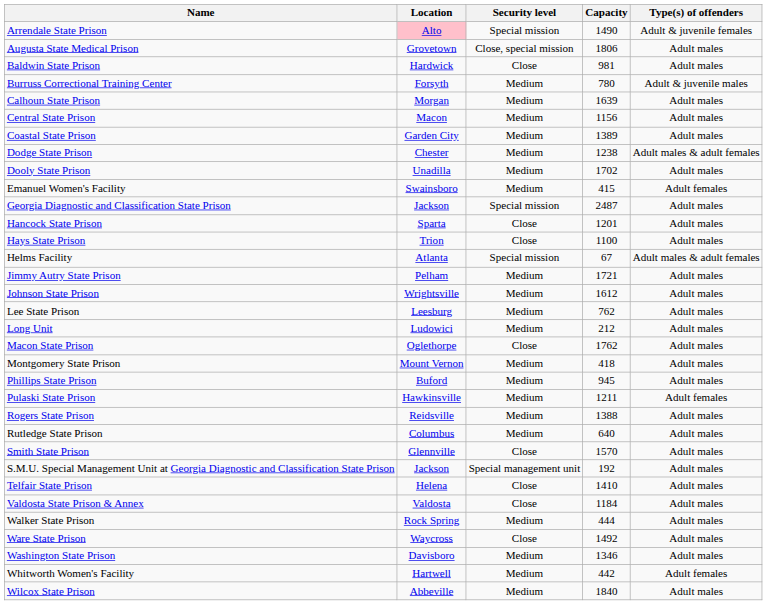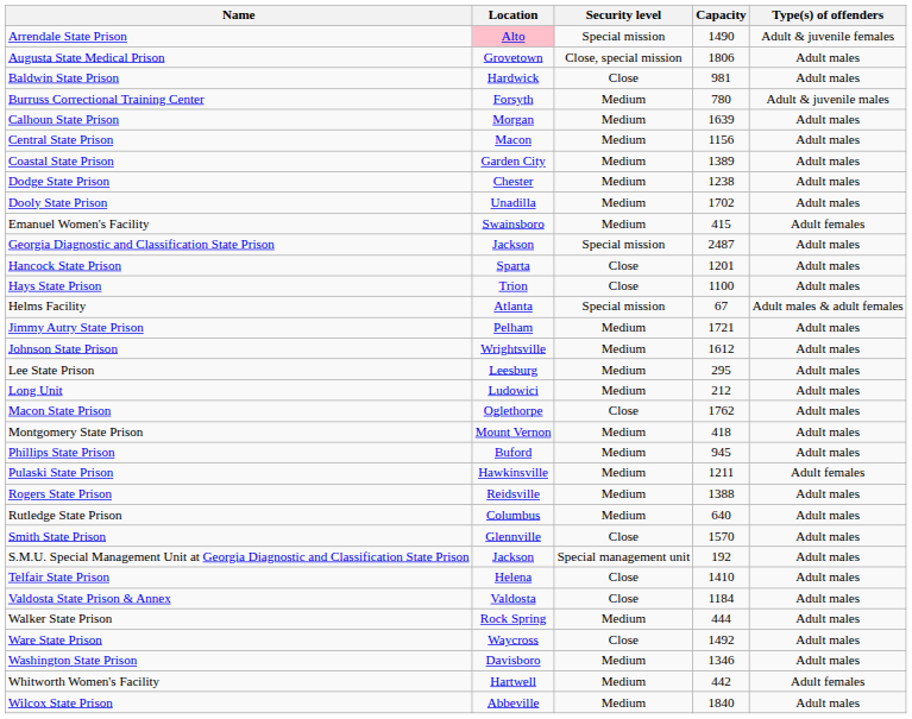Dodge State Prison | Type(s) of offenders: Adult males & adult females -> Adult males
Lee State Prison | Capacity: 762 -> 295
